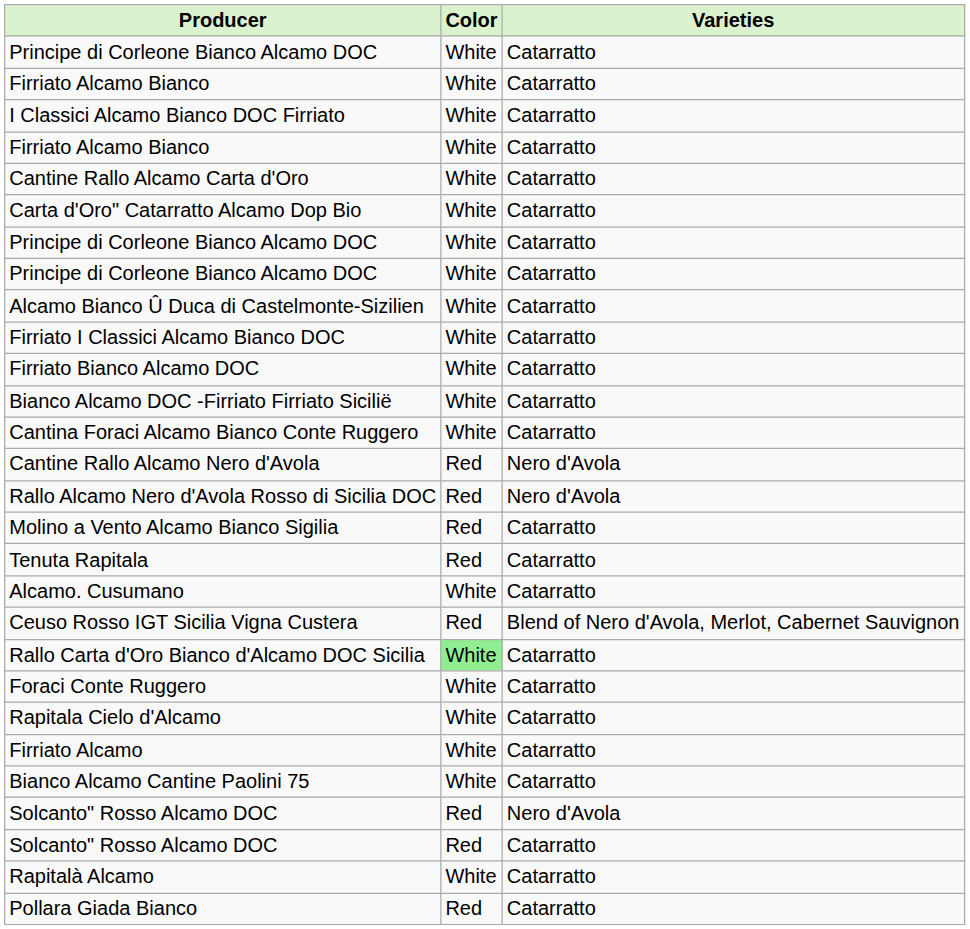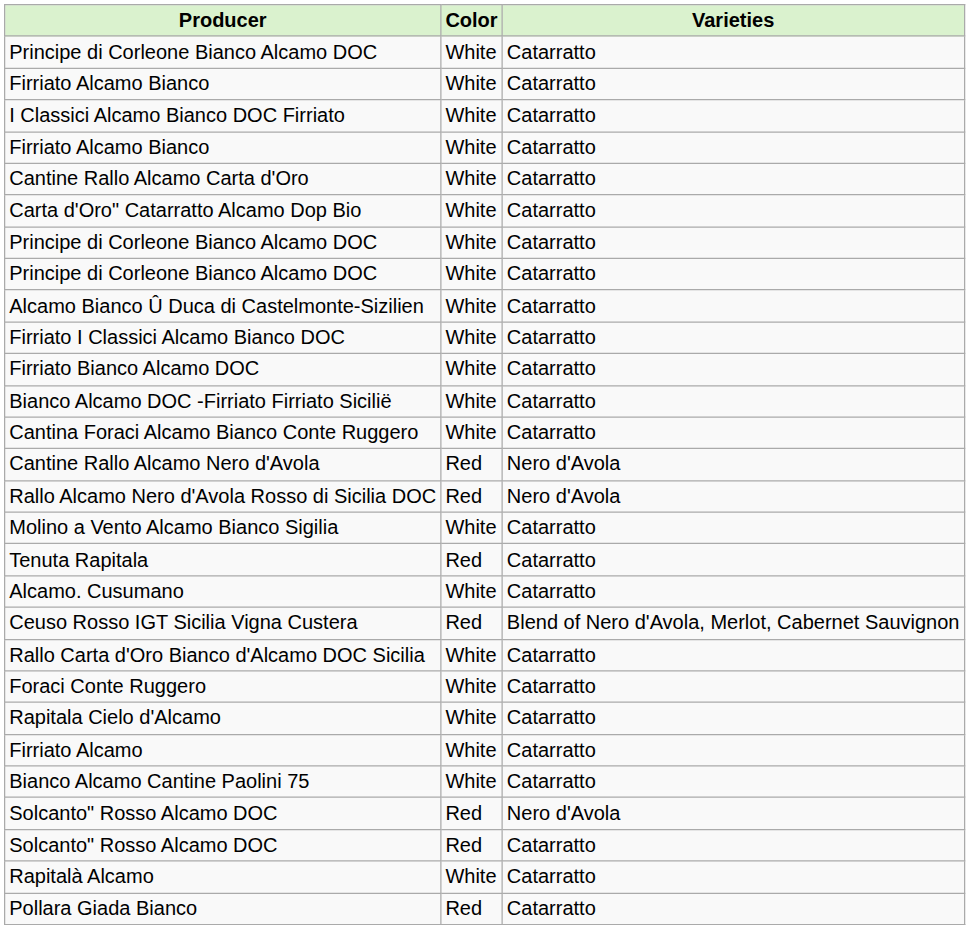Molino a Vento Alcamo Bianco Sigilia | Color: Red -> White
Rallo Carta d'Oro Bianco d'Alcamo DOC Sicilia | Color: lightgreen background -> no background
